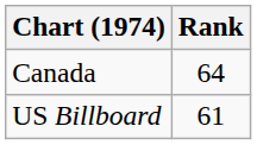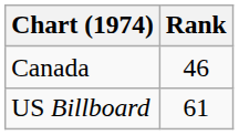Canada | Rank: 64 -> 46
